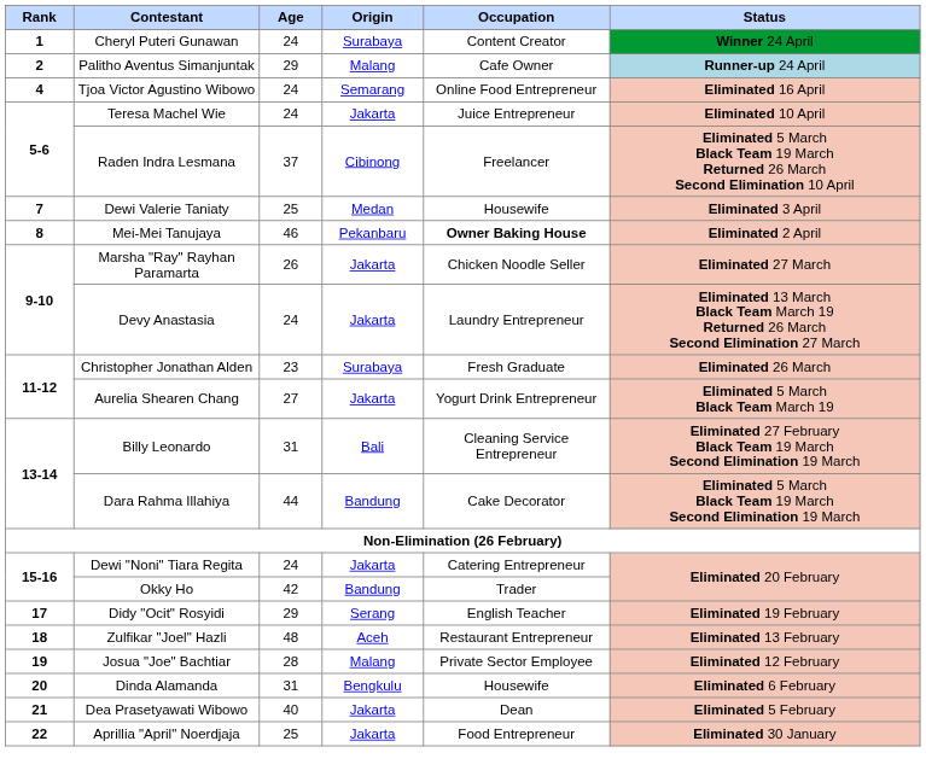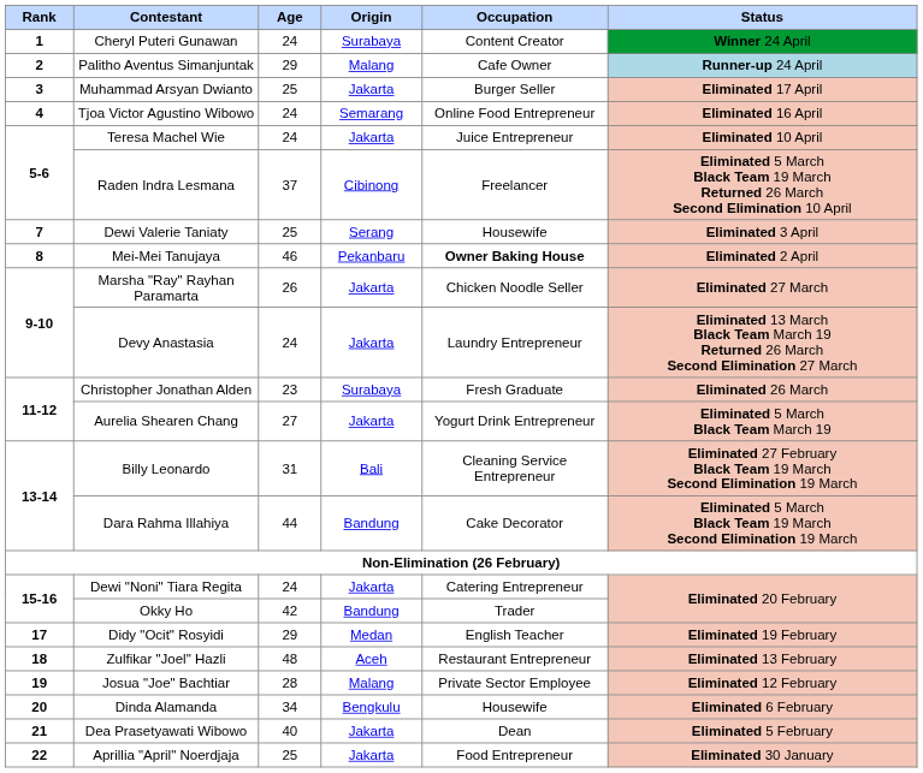+ row: 3 | Muhammad Arsyan Dwianto | 25 | Jakarta | Burger Seller | Eliminated 17 April
Dewi Valerie Taniaty | Origin: Medan -> Serang
Didy "Ocit" Rosyidi | Origin: Serang -> Medan
Dinda Alamanda | Age: 31 -> 34
